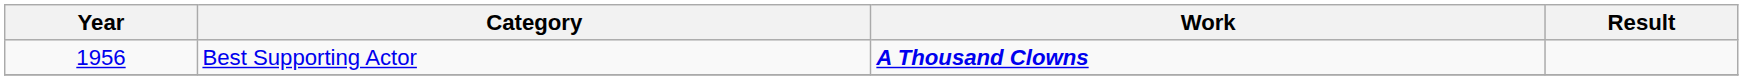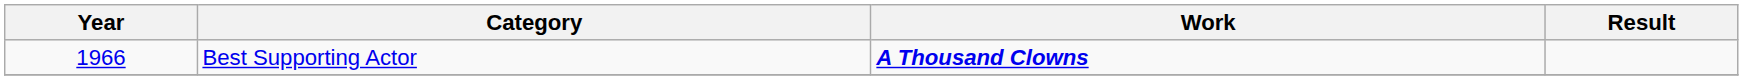Best Supporting Actor | Year: 1956 -> 1966
